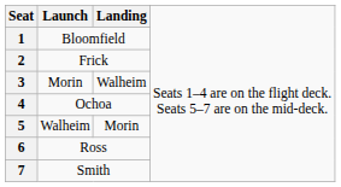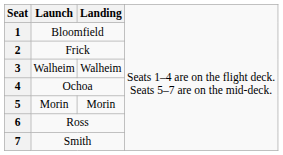3 | column 2: Morin -> Walheim
5 | column 2: Walheim -> Morin
